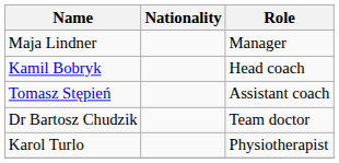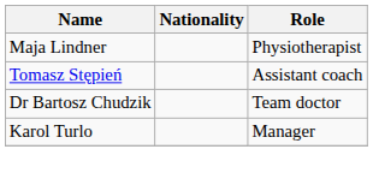Maja Lindner | Role: Manager -> Physiotherapist
- row: Kamil Bobryk | Head coach
Karol Turlo | Role: Physiotherapist -> Manager
